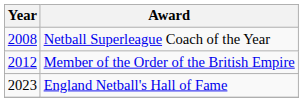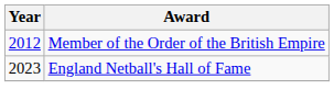- row: 2008 | Netball Superleague Coach of the Year
